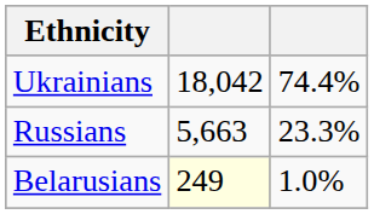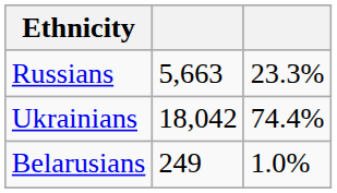rows swapped: Ukrainians <-> Russians
Belarusians | column 2: lightyellow background -> no background
